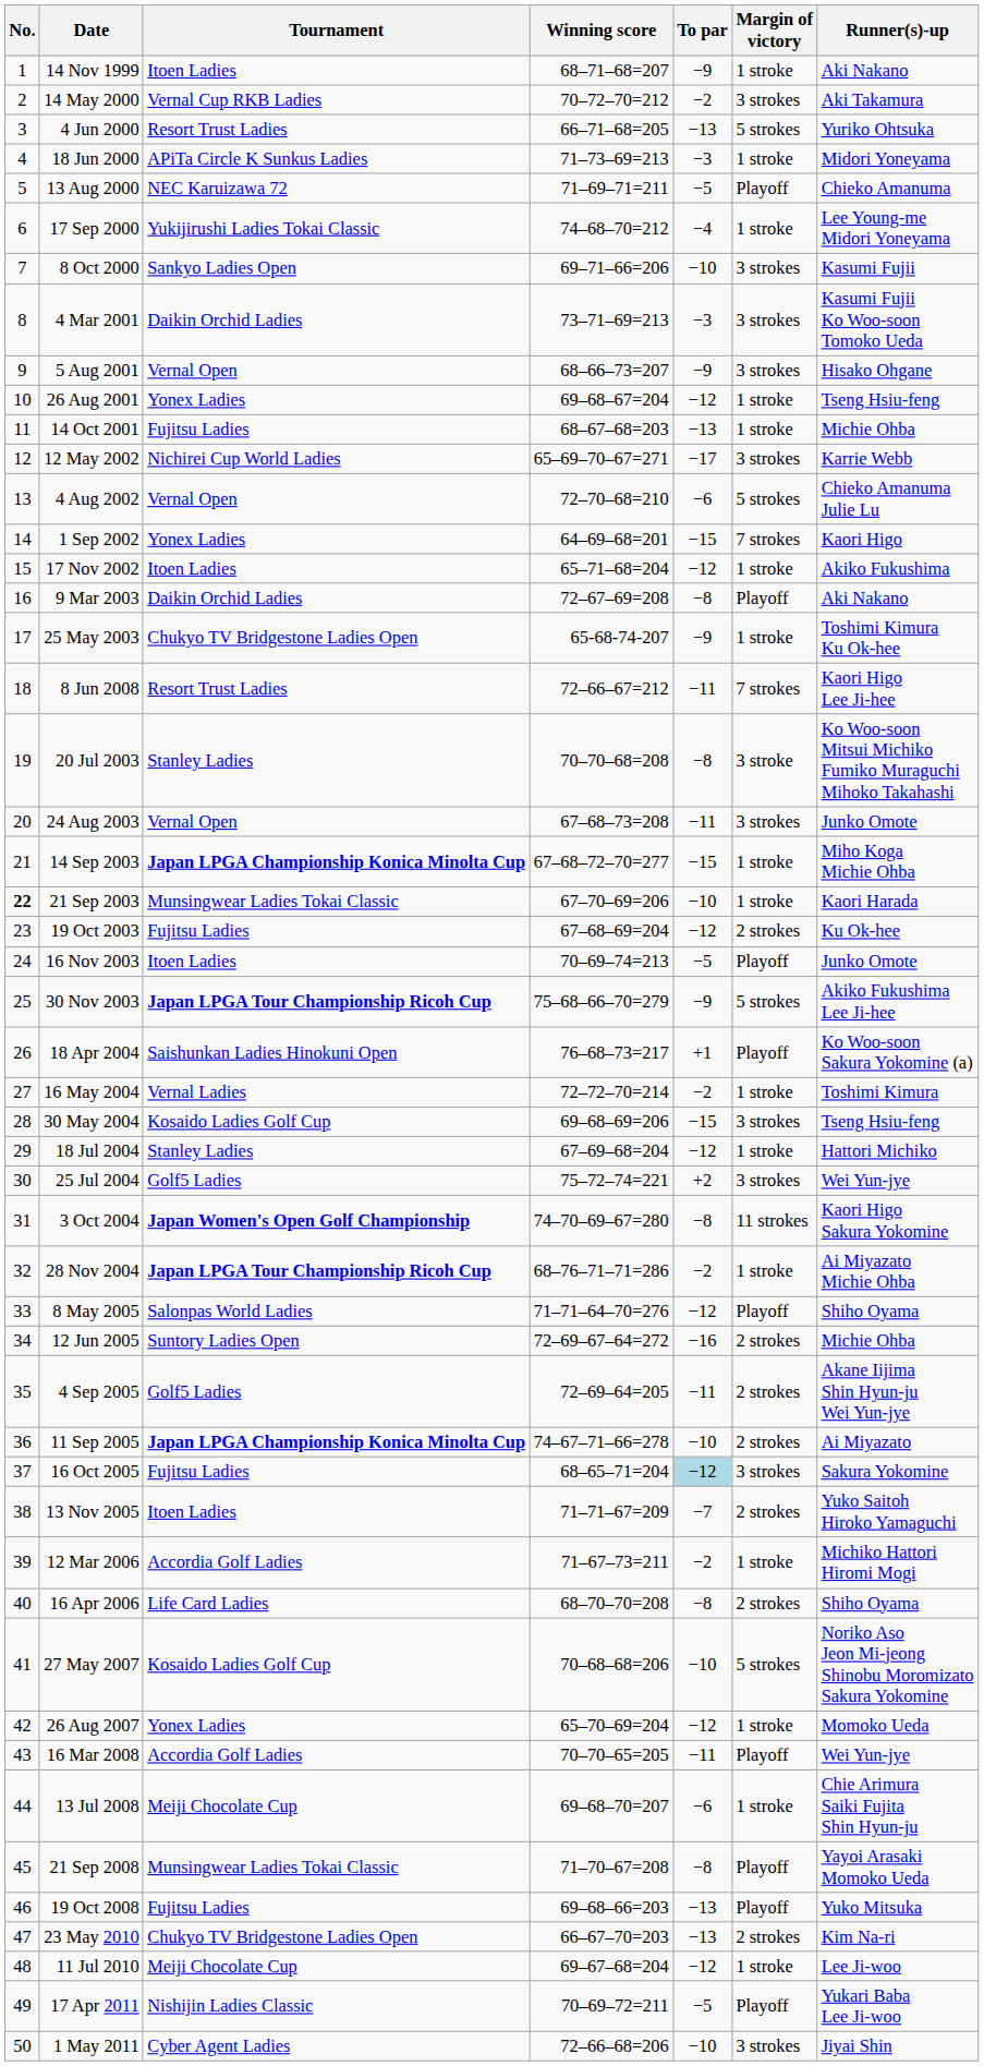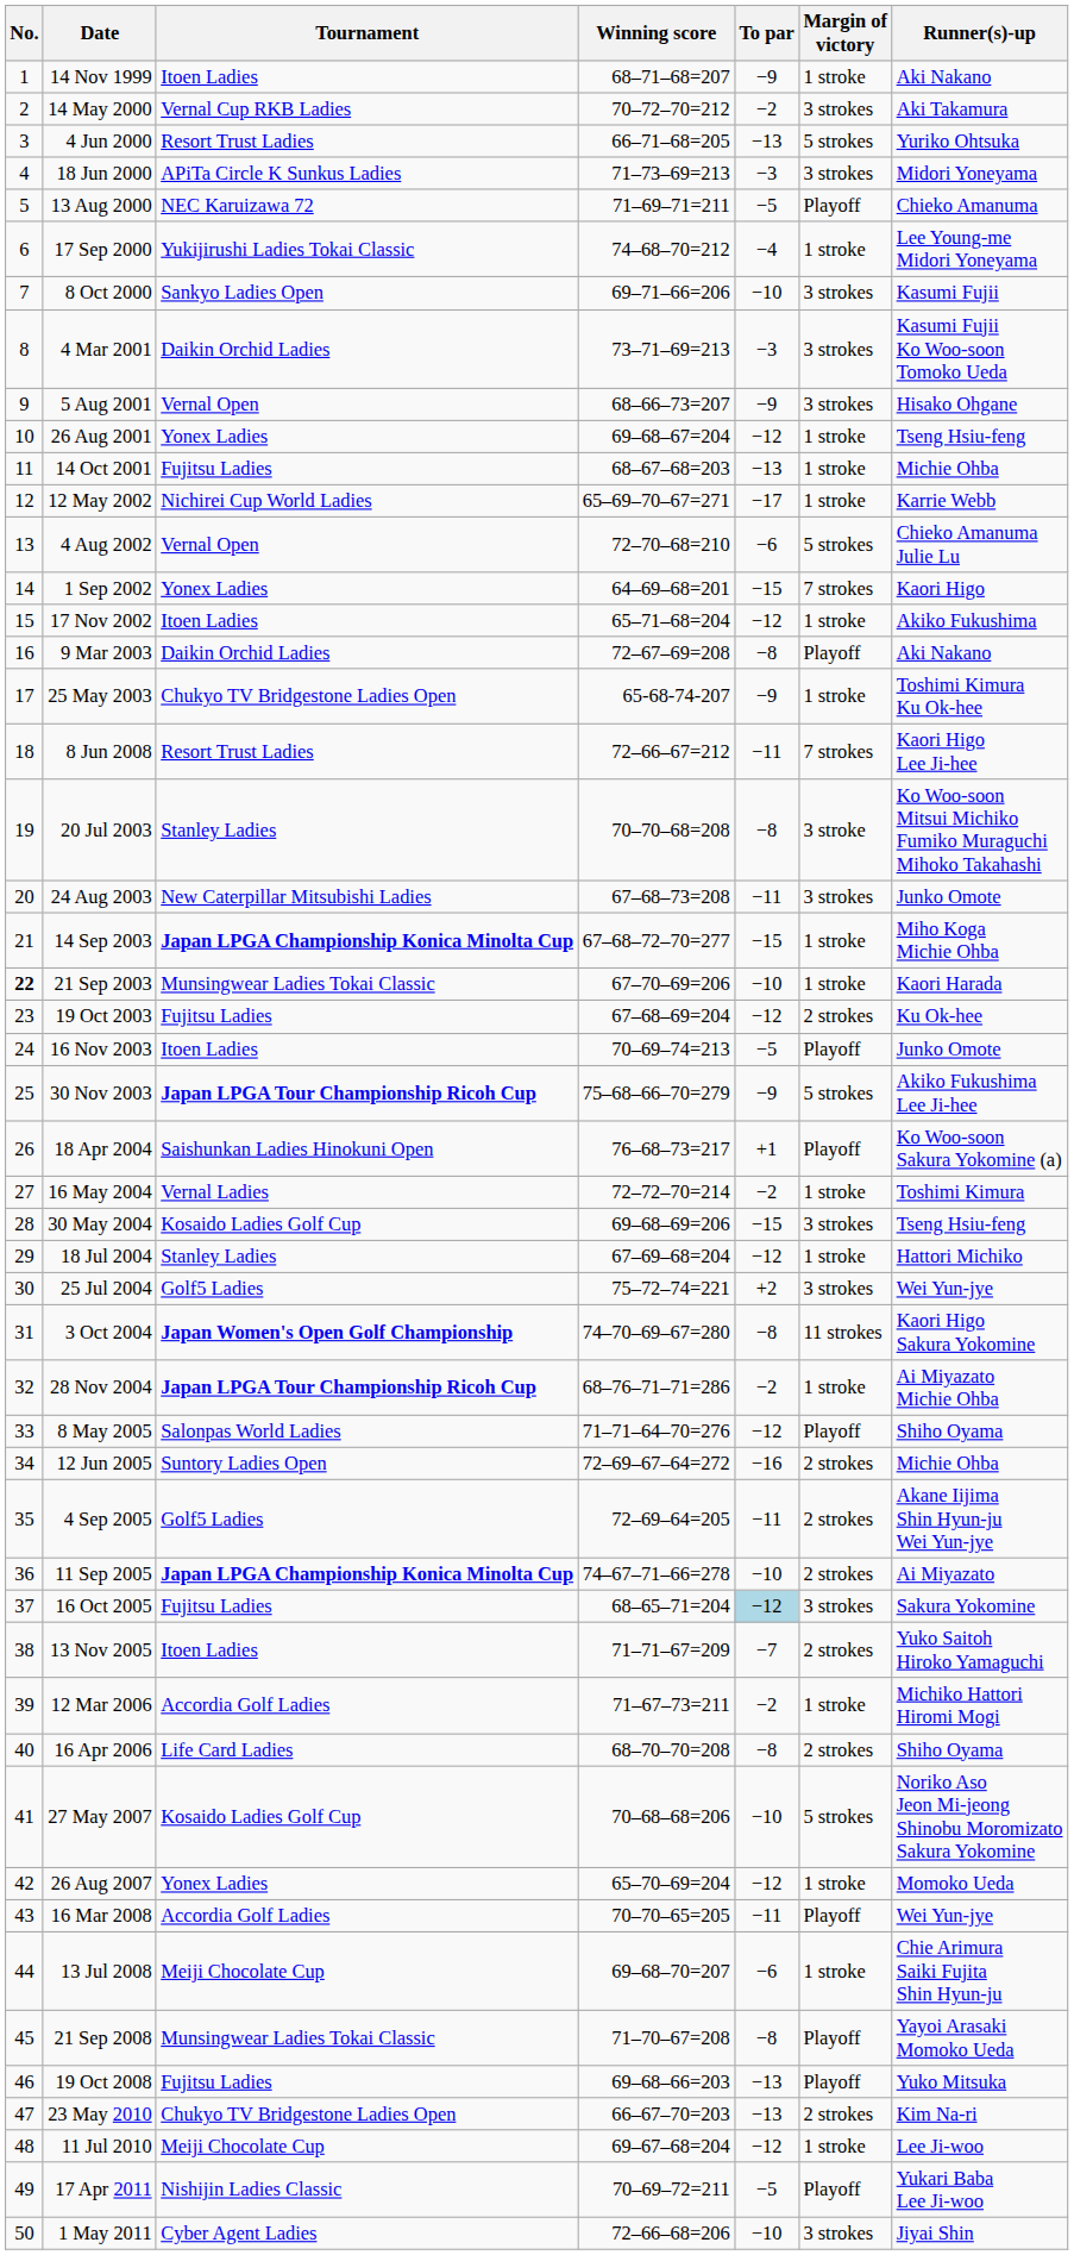18 Jun 2000 | Margin of victory: 1 stroke -> 3 strokes
12 May 2002 | Margin of victory: 3 strokes -> 1 stroke
24 Aug 2003 | Tournament: Vernal Open -> New Caterpillar Mitsubishi Ladies
